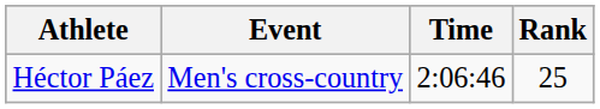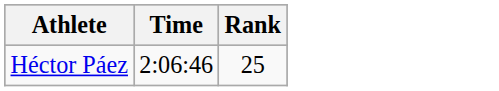- column: Event | Men's cross-country
